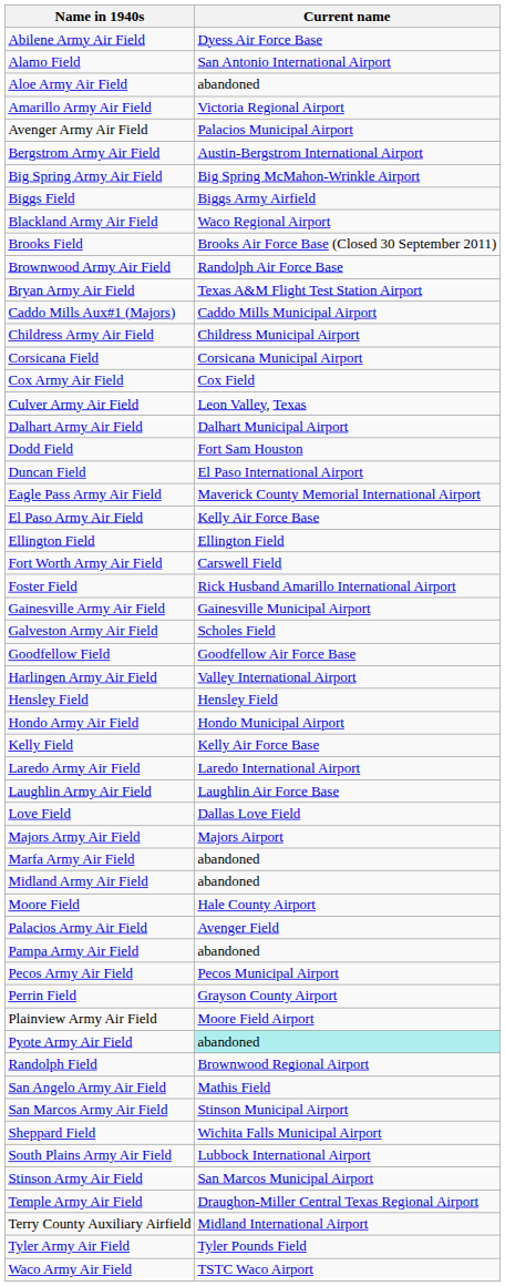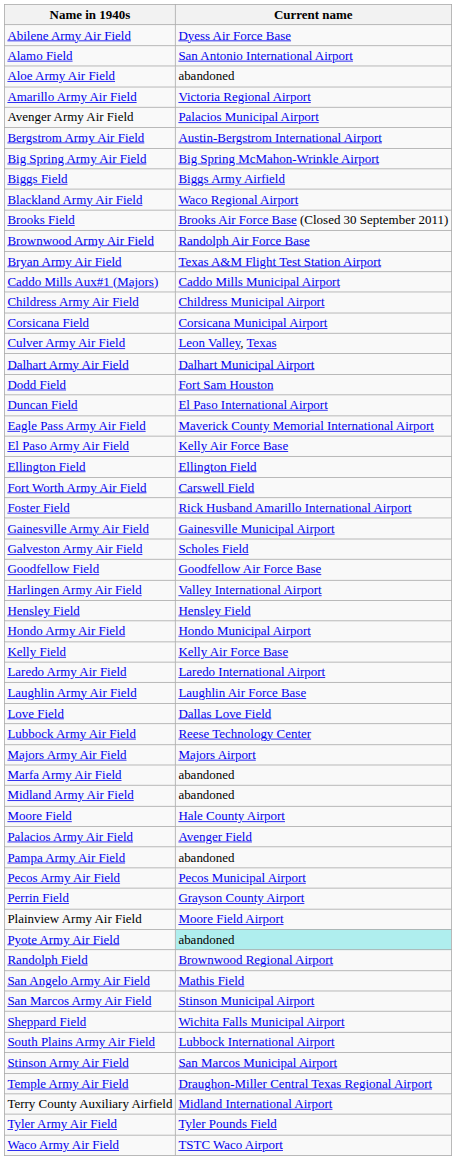- row: Cox Army Air Field | Cox Field
+ row: Lubbock Army Air Field | Reese Technology Center
